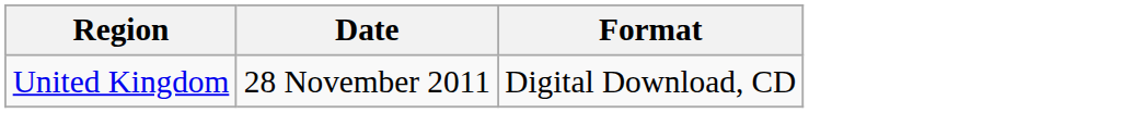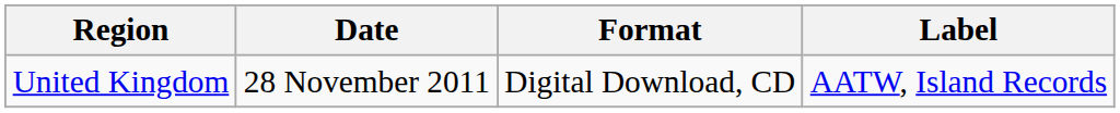+ column: Label | AATW, Island Records
